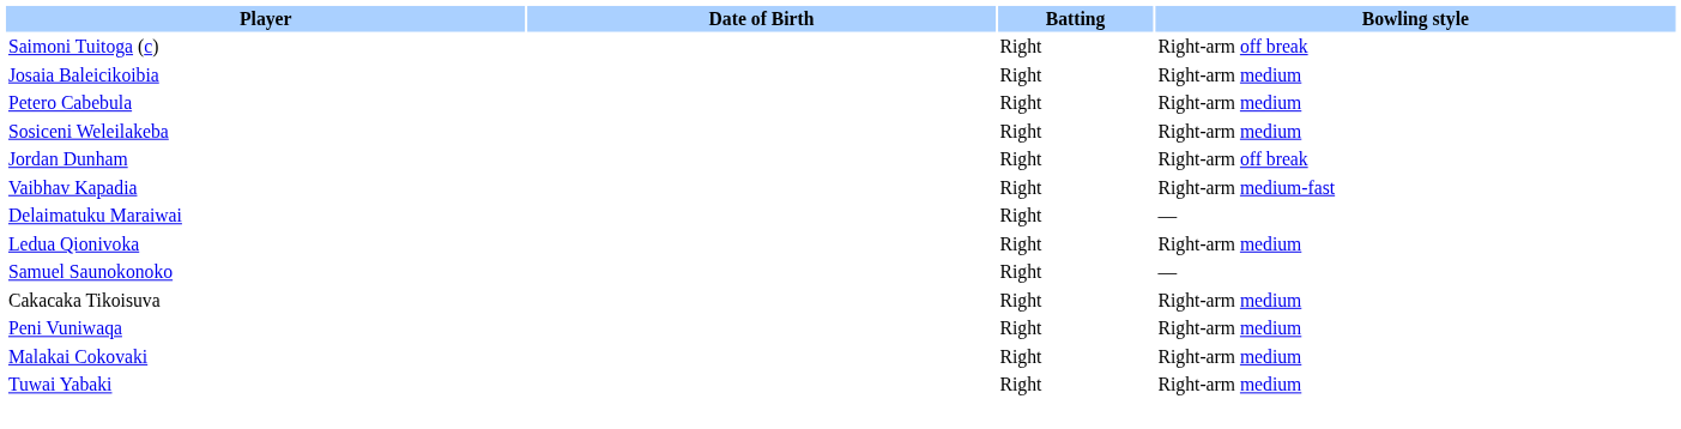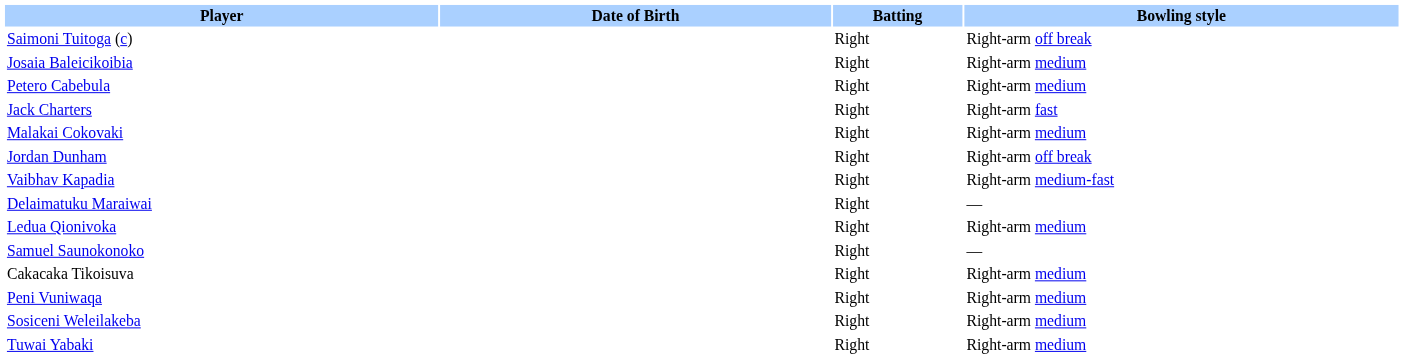+ row: Jack Charters | Right | Right-arm fast
rows swapped: Malakai Cokovaki <-> Sosiceni Weleilakeba
